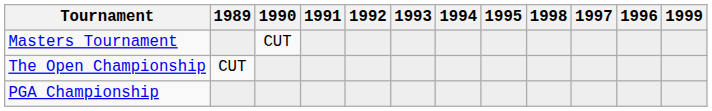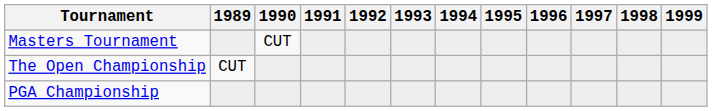columns swapped: 1996 <-> 1998
